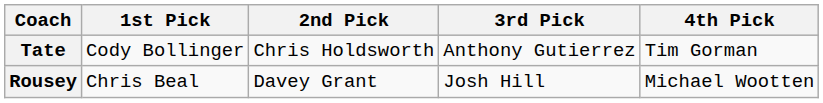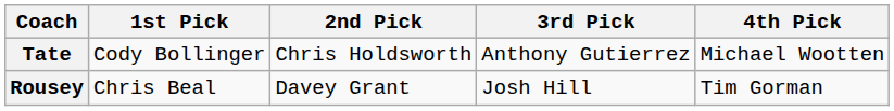Tate | 4th Pick: Tim Gorman -> Michael Wootten
Rousey | 4th Pick: Michael Wootten -> Tim Gorman
